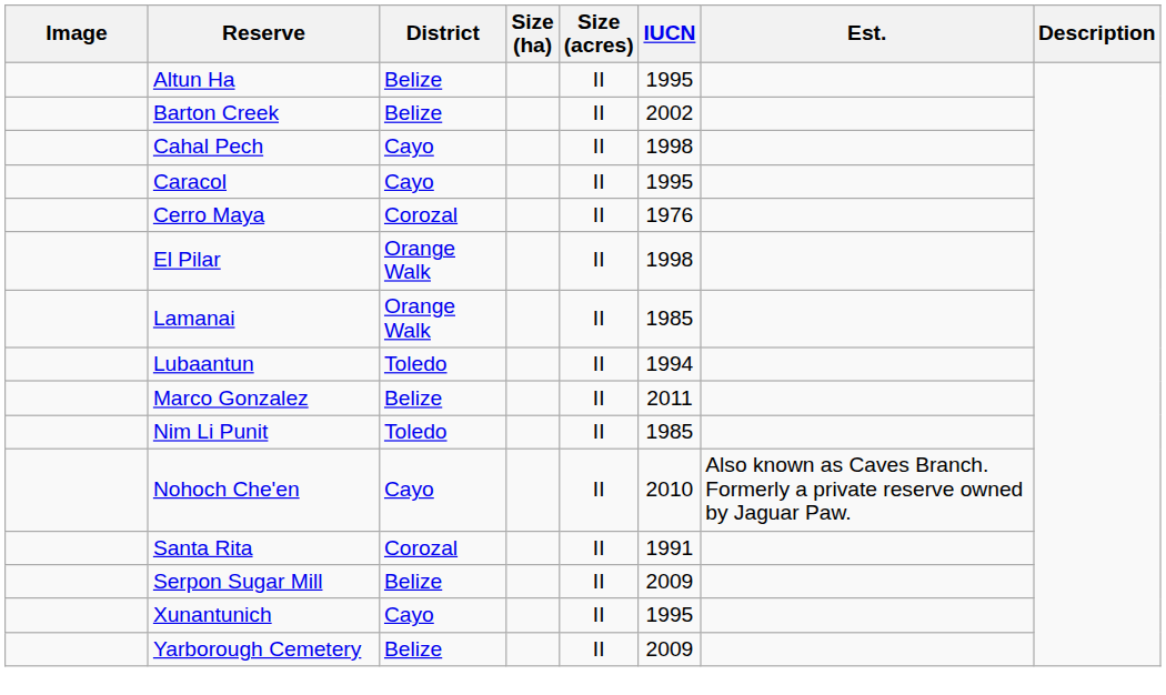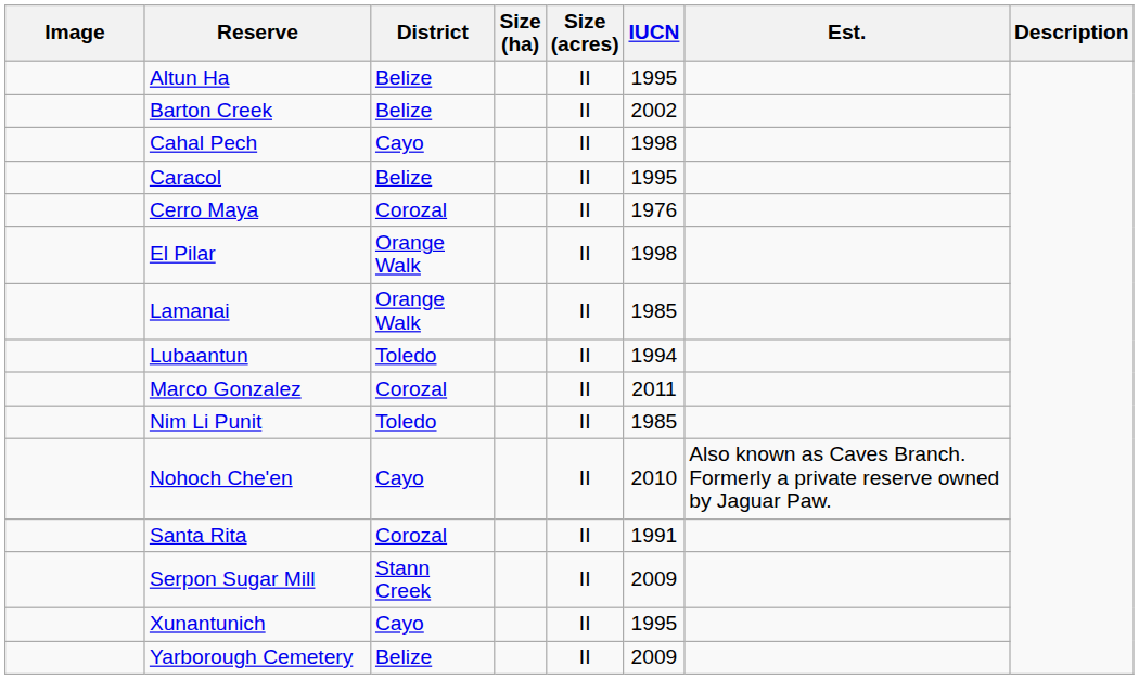Caracol | District: Cayo -> Belize
Marco Gonzalez | District: Belize -> Corozal
Serpon Sugar Mill | District: Belize -> Stann Creek
